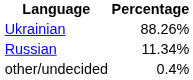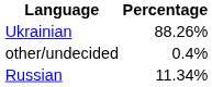rows swapped: Russian <-> other/undecided
